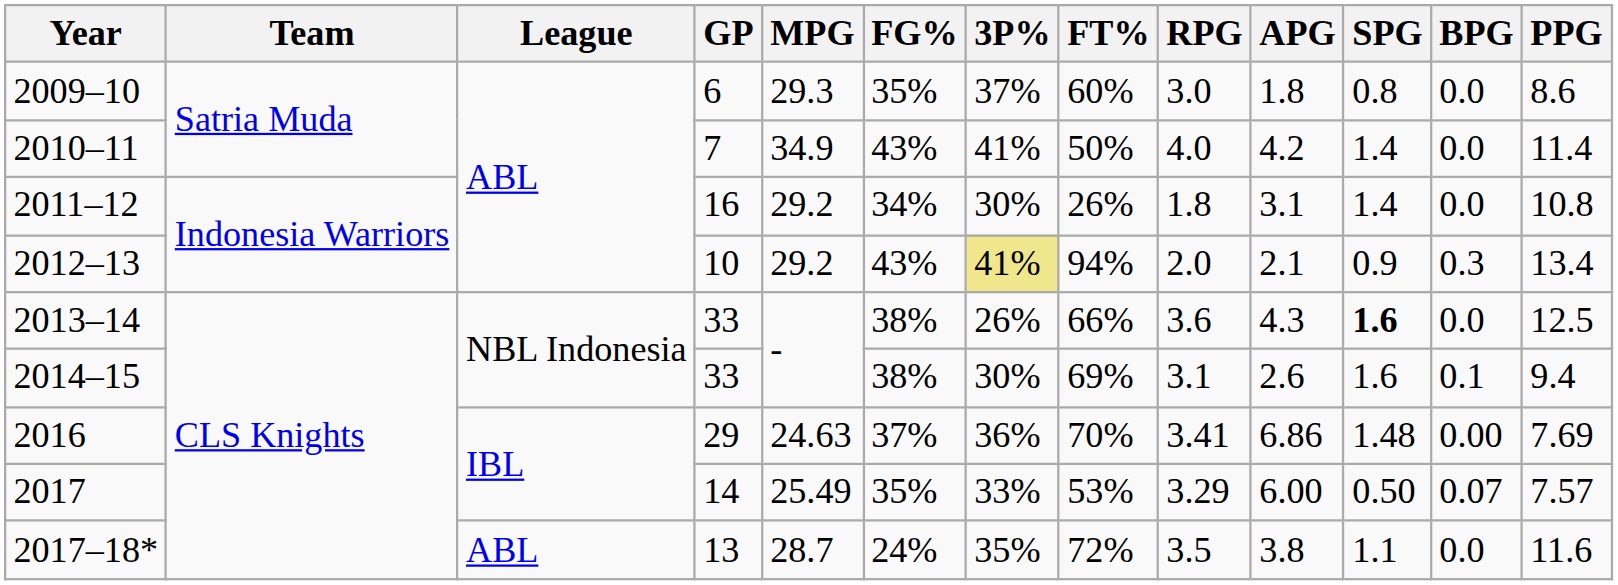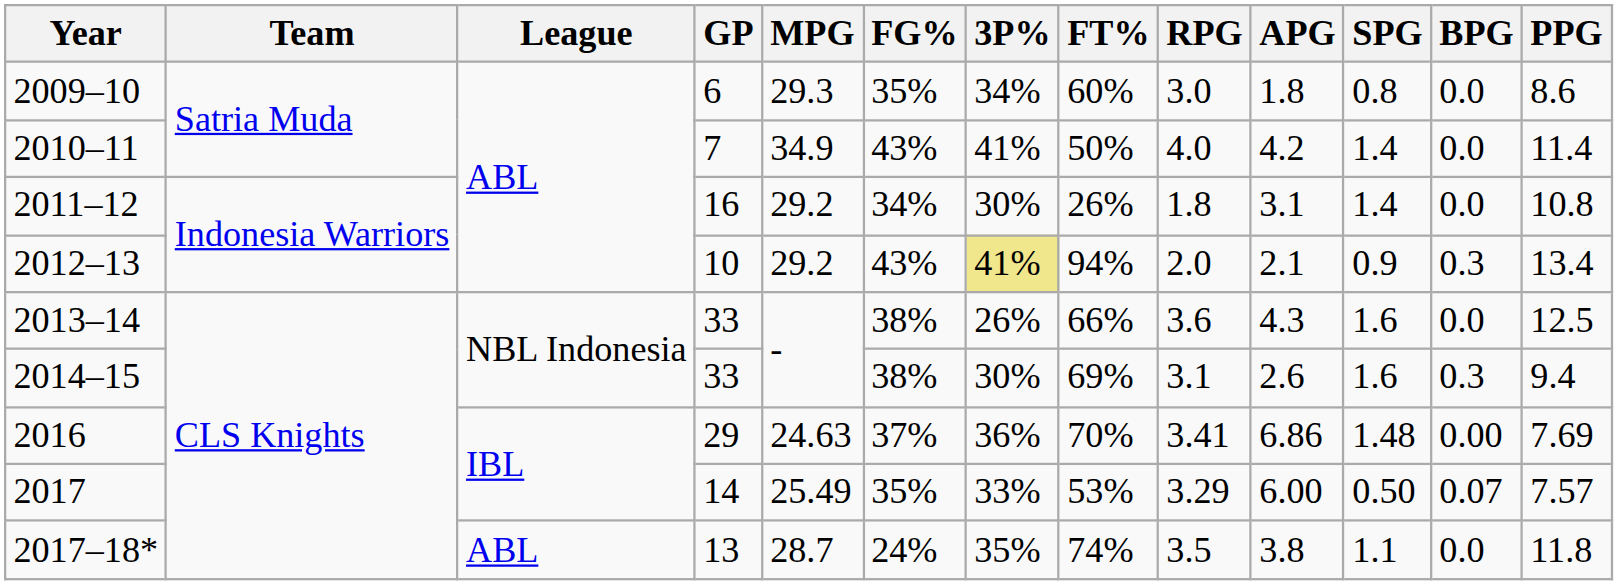2009–10 | 3P%: 37% -> 34%
2013–14 | SPG: bold -> normal
2014–15 | BPG: 0.1 -> 0.3
2017–18* | FT%: 72% -> 74%
2017–18* | PPG: 11.6 -> 11.8
